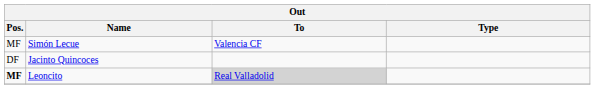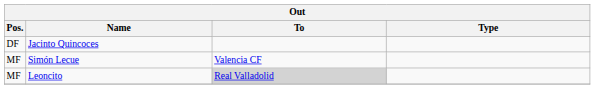rows swapped: Simón Lecue <-> Jacinto Quincoces
Leoncito | Pos.: bold -> normal
